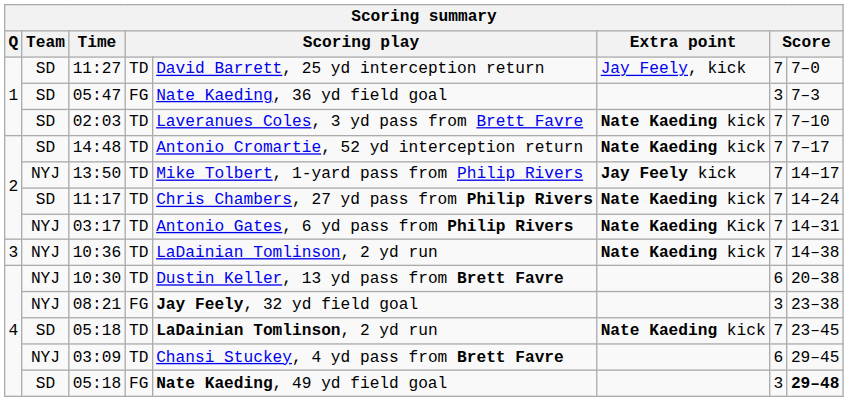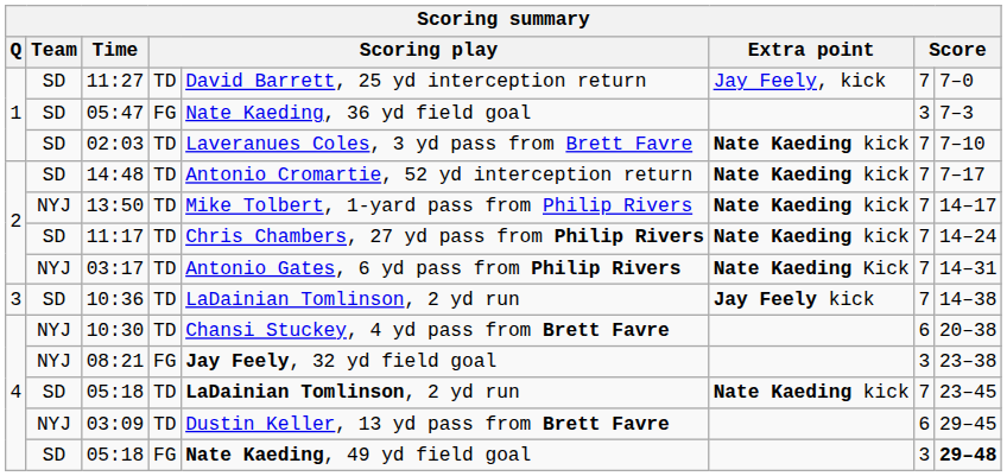13:50 | Extra point: Jay Feely kick -> Nate Kaeding kick
10:36 | Team: NYJ -> SD
10:36 | Extra point: Nate Kaeding kick -> Jay Feely kick
10:30 | column 5: Dustin Keller, 13 yd pass from Brett Favre -> Chansi Stuckey, 4 yd pass from Brett Favre
03:09 | column 5: Chansi Stuckey, 4 yd pass from Brett Favre -> Dustin Keller, 13 yd pass from Brett Favre
